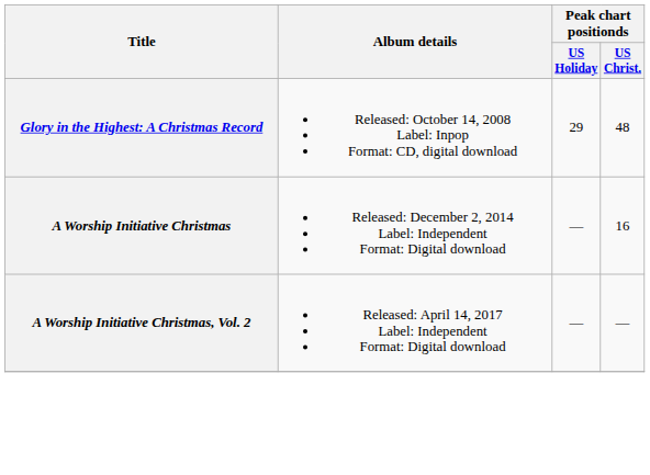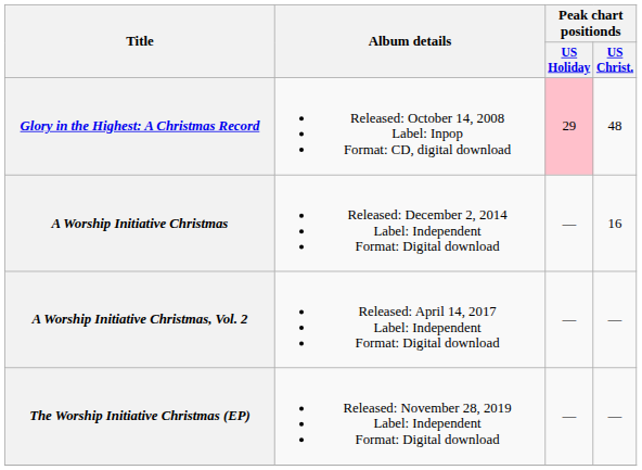Glory in the Highest: A Christmas Record | Peak chart positionds / US Holiday: no background -> pink background
+ row: The Worship Initiative Christmas (EP) | Released: November 28, 2019 Label: Independent Format: Digital download | — | —
